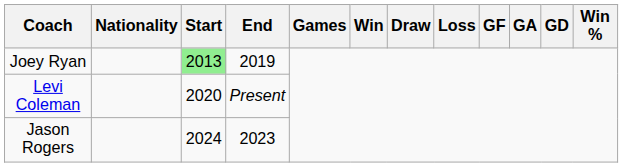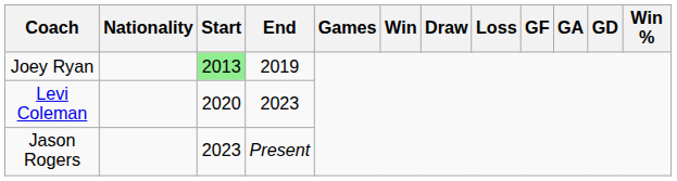Levi Coleman | End: Present -> 2023
Jason Rogers | Start: 2024 -> 2023
Jason Rogers | End: 2023 -> Present
